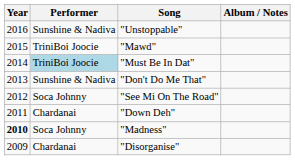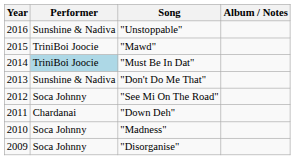"Madness" | Year: bold -> normal
"Disorganise" | Performer: Chardanai -> Soca Johnny
